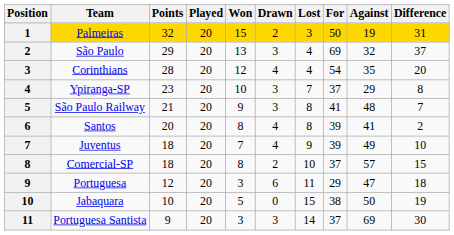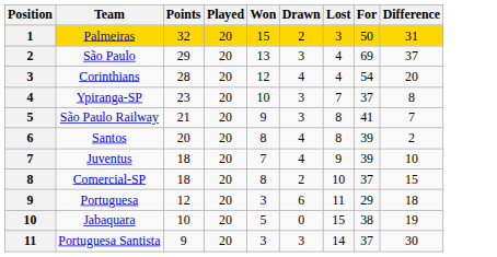- column: Against | 19 | 32 | 35 | 29 | 48 | 41 | 49 | 57 | 47 | 50 | 69
